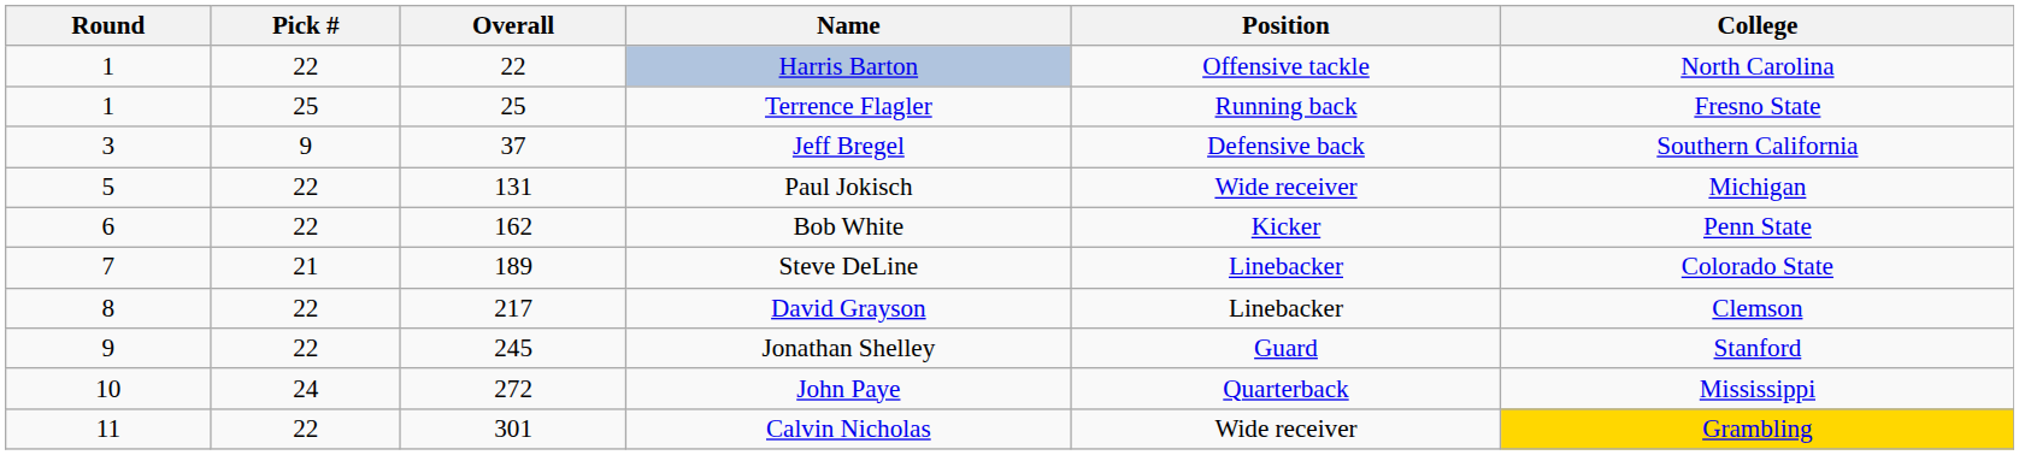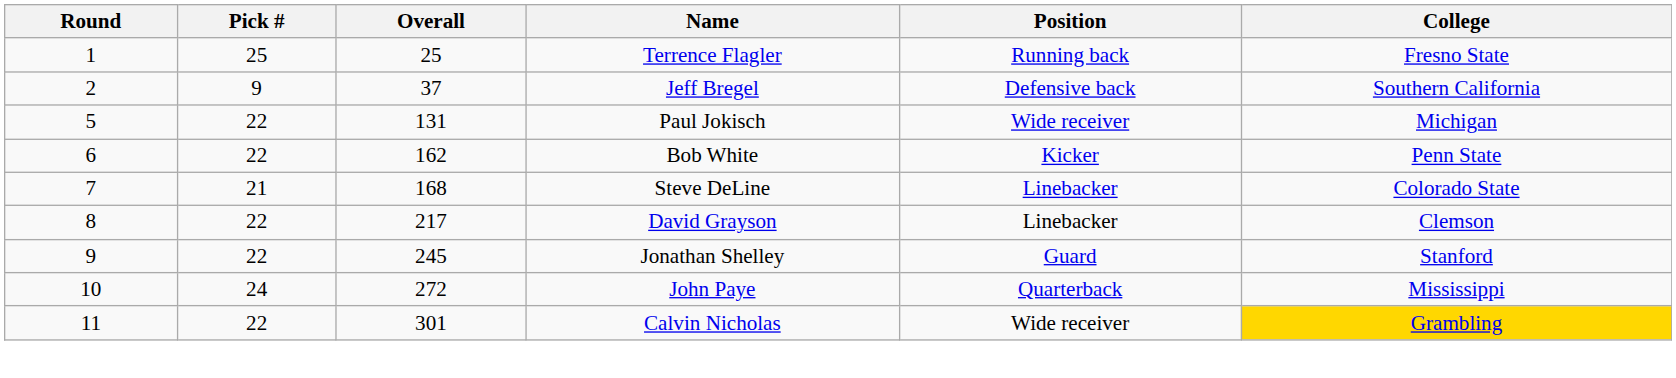- row: 1 | 22 | 22 | Harris Barton | Offensive tackle | North Carolina
Jeff Bregel | Round: 3 -> 2
Steve DeLine | Overall: 189 -> 168
